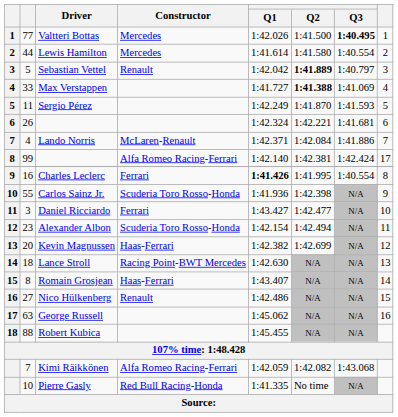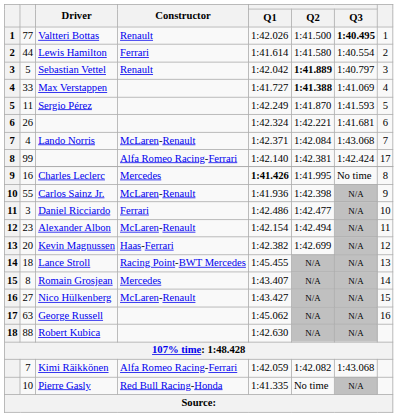Valtteri Bottas | Constructor: Mercedes -> Renault
Lewis Hamilton | Constructor: Mercedes -> Ferrari
Lando Norris | Q3: 1:41.886 -> 1:43.068
Charles Leclerc | Constructor: Ferrari -> Mercedes
Charles Leclerc | Q3: 1:40.554 -> No time
Carlos Sainz Jr. | Constructor: Scuderia Toro Rosso-Honda -> McLaren-Renault
Daniel Ricciardo | Q1: 1:43.427 -> 1:42.486
Alexander Albon | Constructor: Scuderia Toro Rosso-Honda -> McLaren-Renault
Lance Stroll | Q1: 1:42.630 -> 1:45.455
Romain Grosjean | Constructor: Haas-Ferrari -> Mercedes
Nico Hülkenberg | Constructor: Renault -> McLaren-Renault
Nico Hülkenberg | Q1: 1:42.486 -> 1:43.427
Robert Kubica | Q1: 1:45.455 -> 1:42.630
